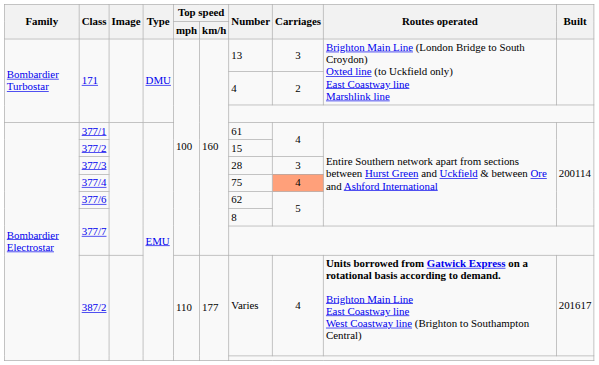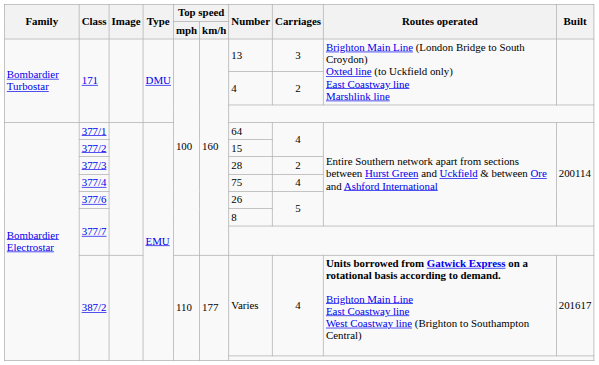377/1 | Number: 61 -> 64
377/3 | Carriages: 3 -> 2
377/4 | Carriages: lightsalmon background -> no background
377/6 | Number: 62 -> 26
